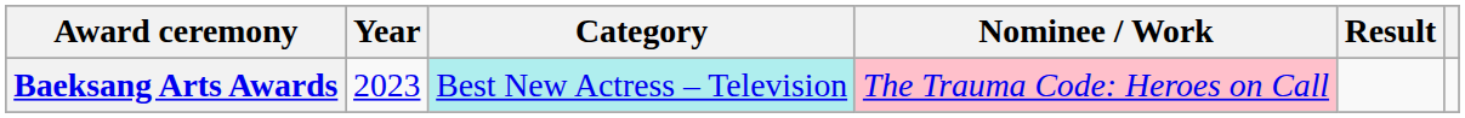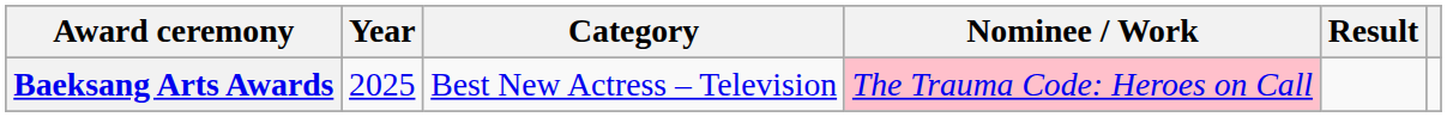Baeksang Arts Awards | Year: 2023 -> 2025
Baeksang Arts Awards | Category: paleturquoise background -> no background
